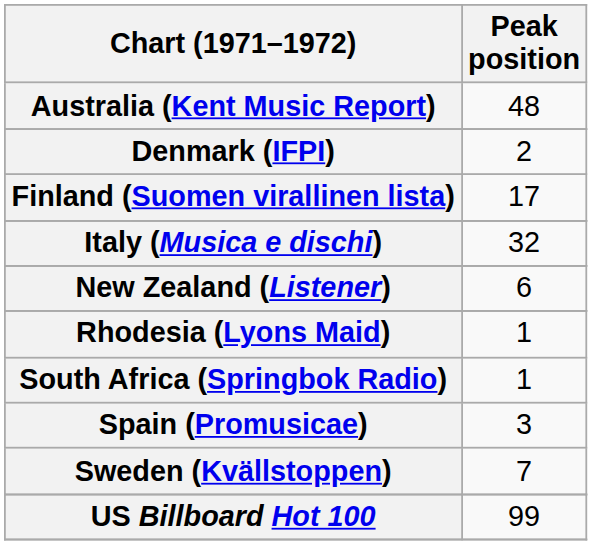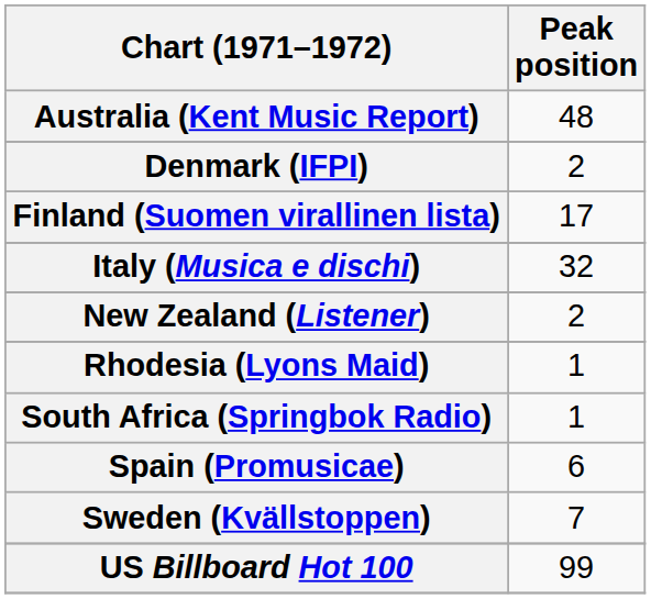New Zealand (Listener) | Peak position: 6 -> 2
Spain (Promusicae) | Peak position: 3 -> 6
